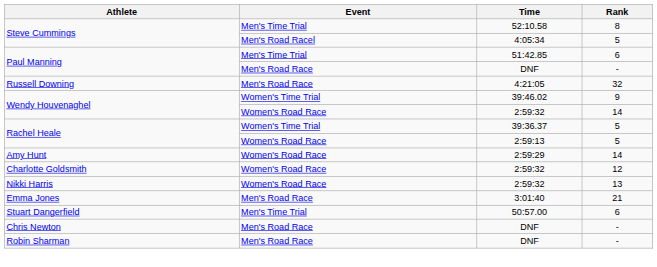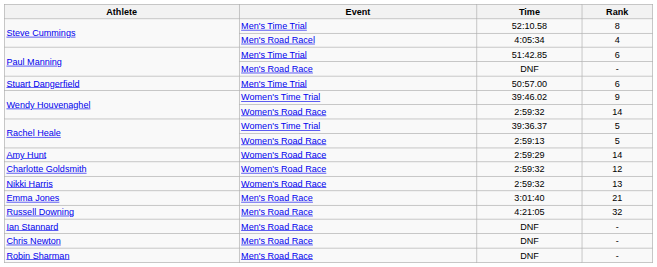Steve Cummings / 4:05:34 | Rank: 5 -> 4
rows swapped: Stuart Dangerfield <-> Russell Downing
+ row: Ian Stannard | Men's Road Race | DNF | -
